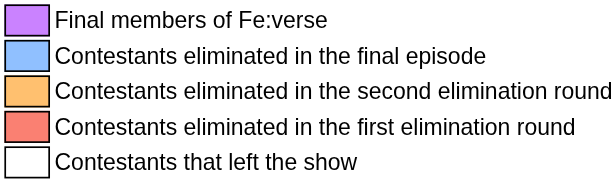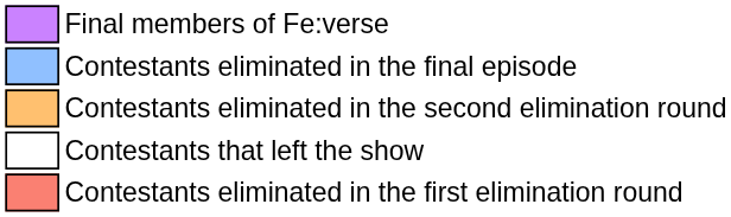rows swapped: Contestants eliminated in the first elimination round <-> Contestants that left the show
